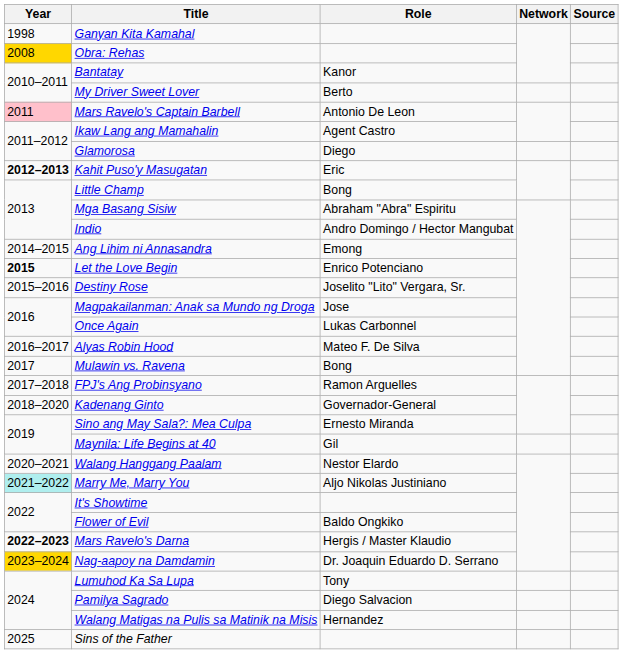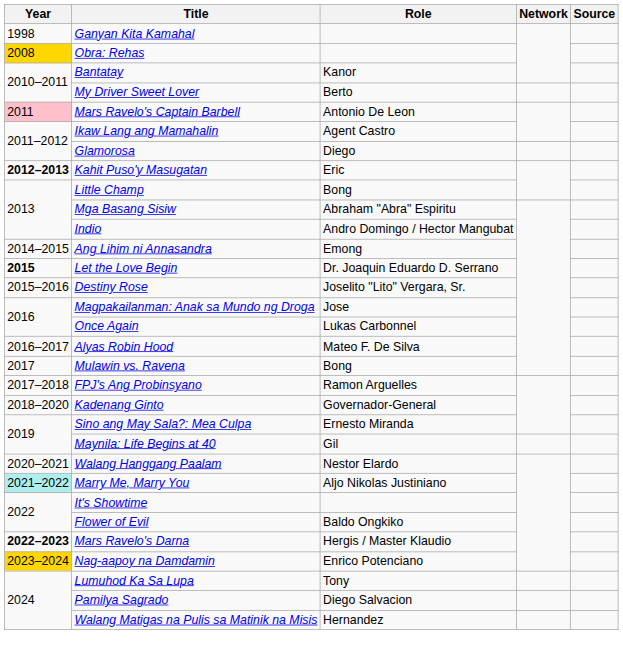Let the Love Begin | Role: Enrico Potenciano -> Dr. Joaquin Eduardo D. Serrano
Nag-aapoy na Damdamin | Role: Dr. Joaquin Eduardo D. Serrano -> Enrico Potenciano
- row: 2025 | Sins of the Father
